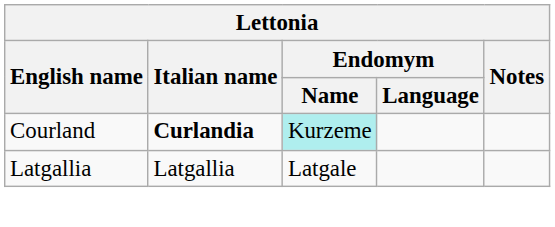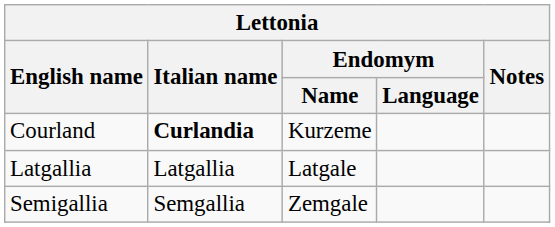Courland | Endomym / Name: paleturquoise background -> no background
+ row: Semigallia | Semgallia | Zemgale
